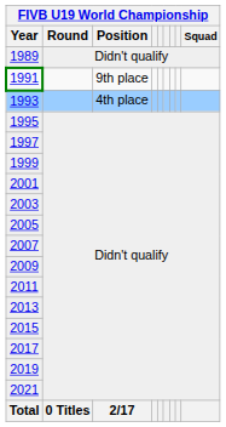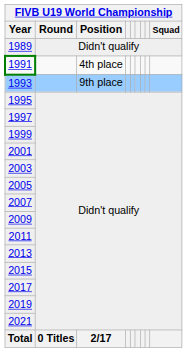1991 | FIVB U19 World Championship / Position: 9th place -> 4th place
1993 | FIVB U19 World Championship / Position: 4th place -> 9th place
